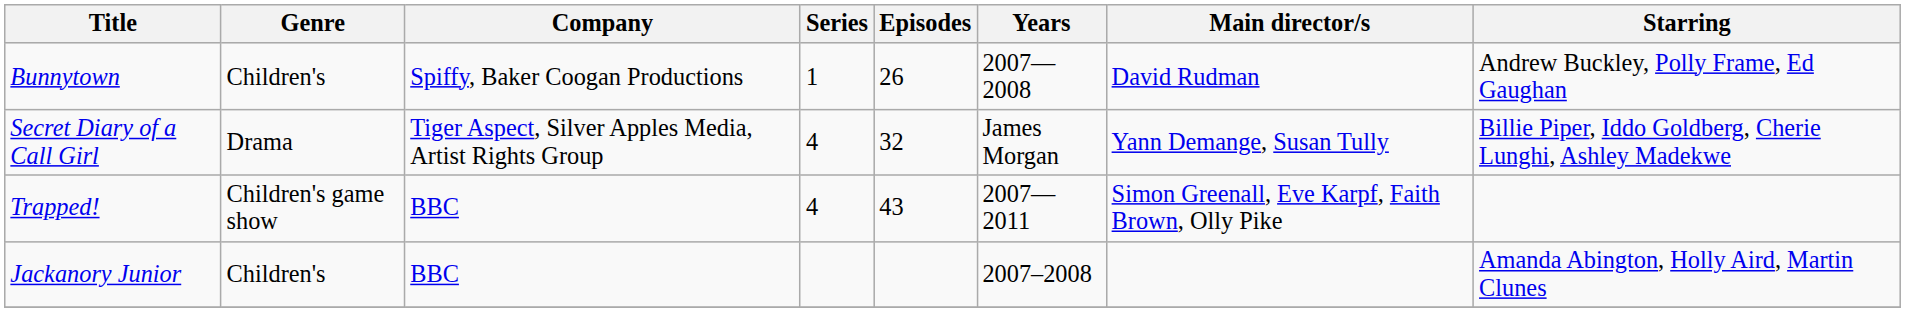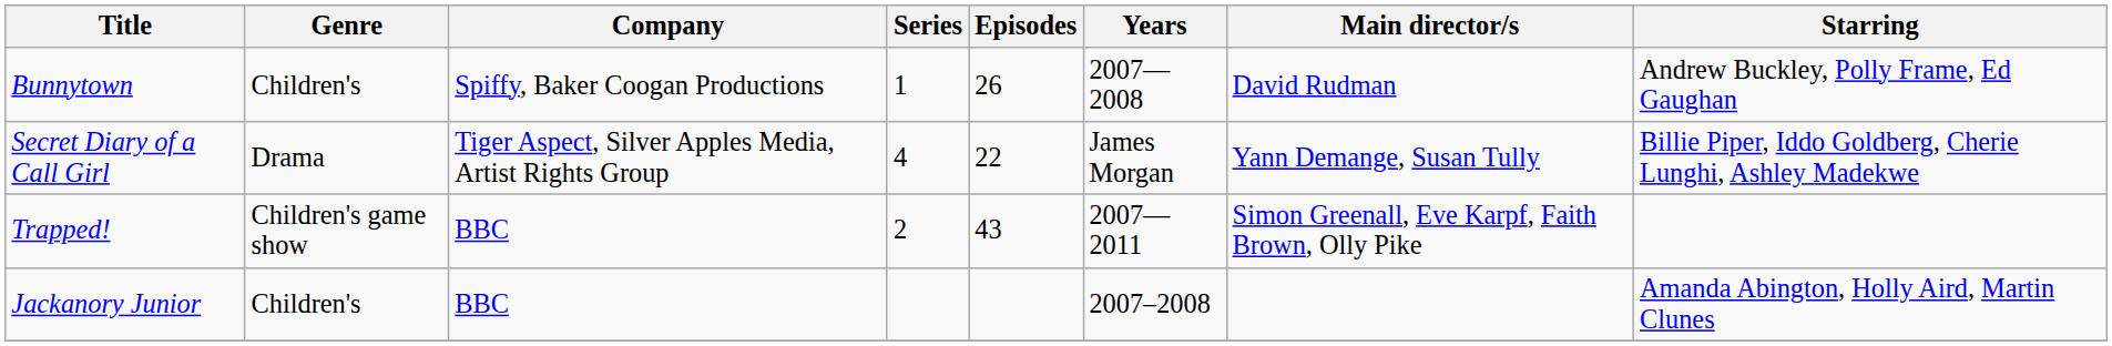Secret Diary of a Call Girl | Episodes: 32 -> 22
Trapped! | Series: 4 -> 2
